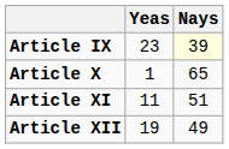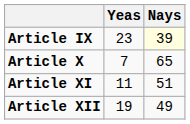Article X | Yeas: 1 -> 7
